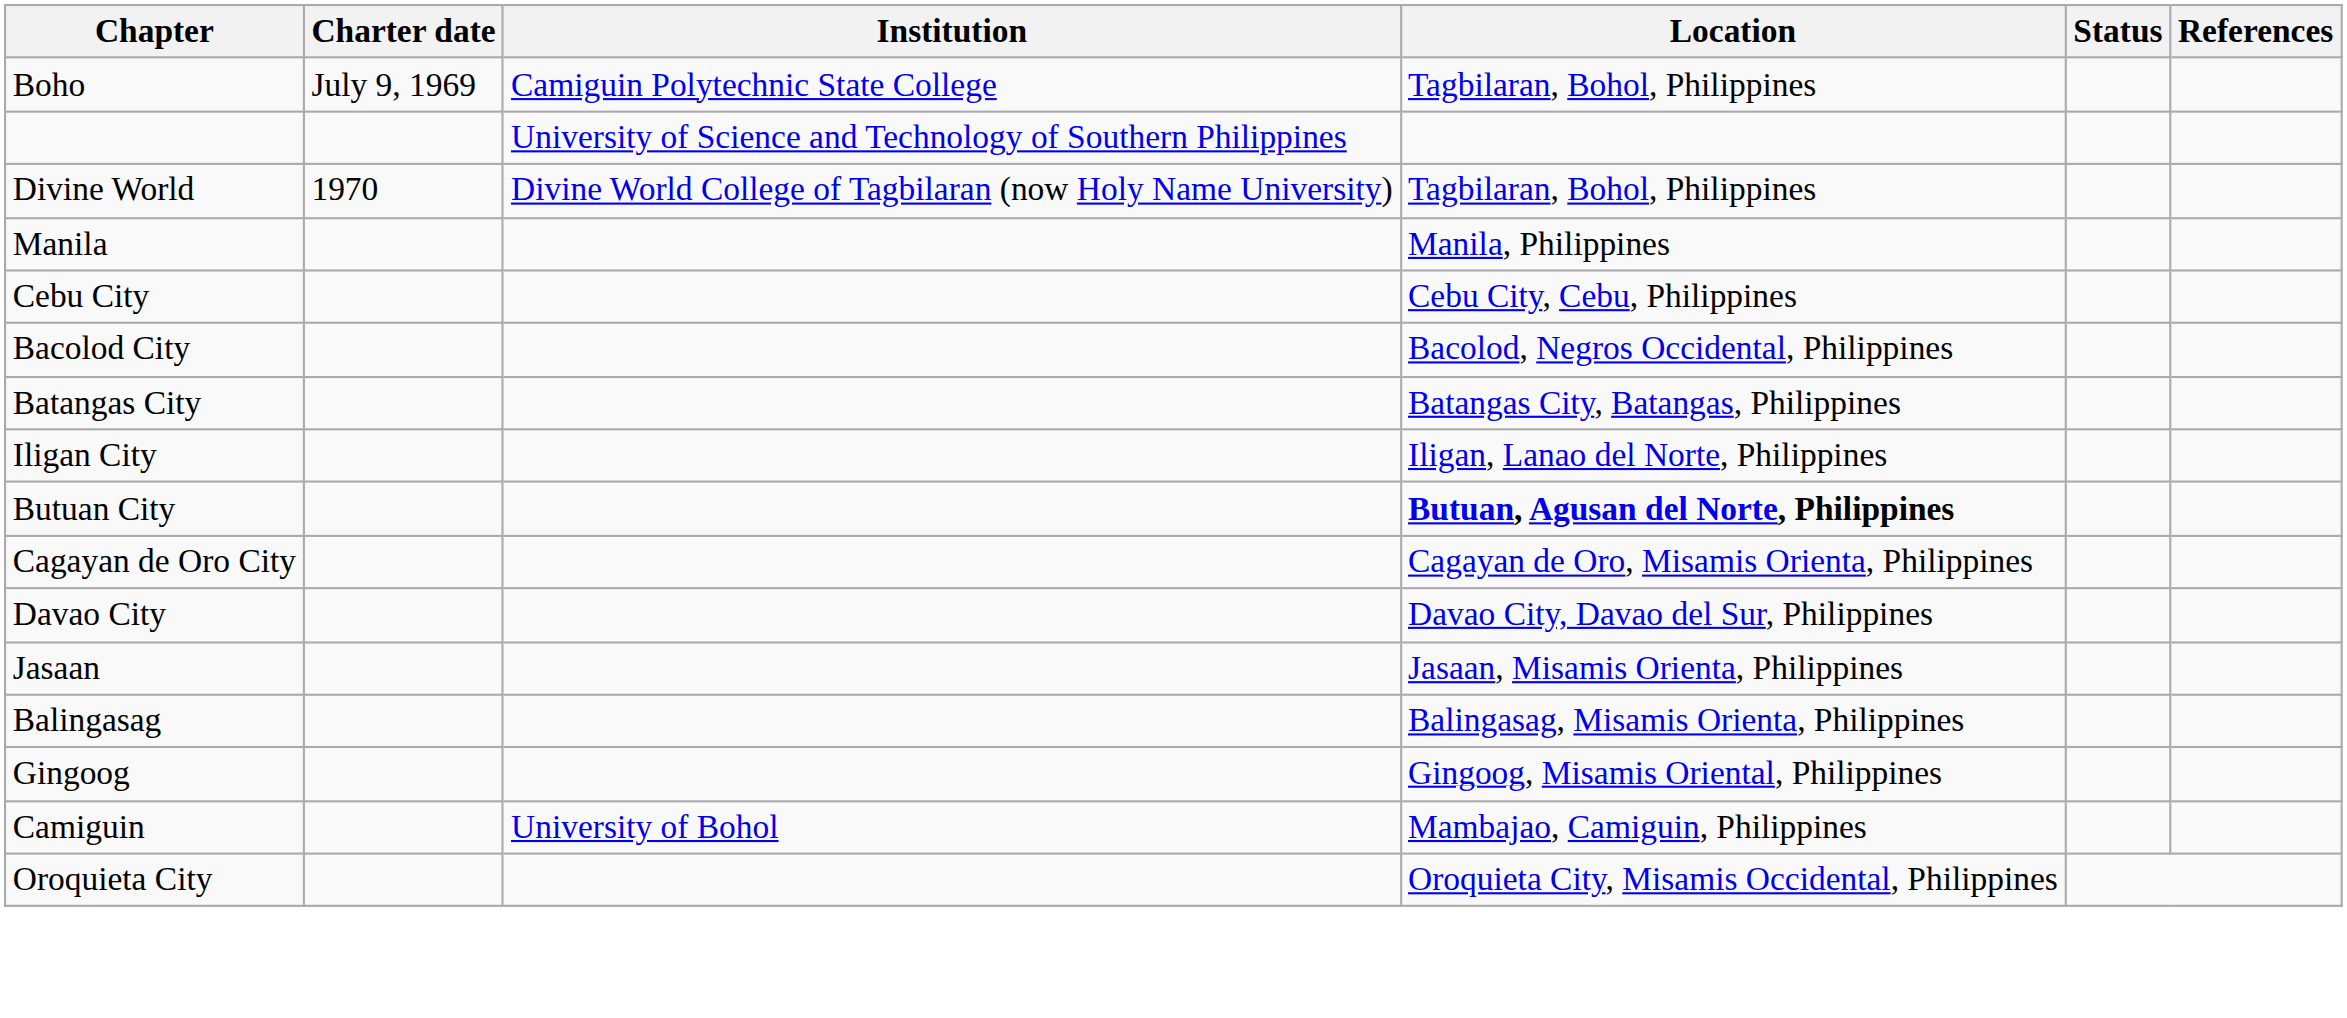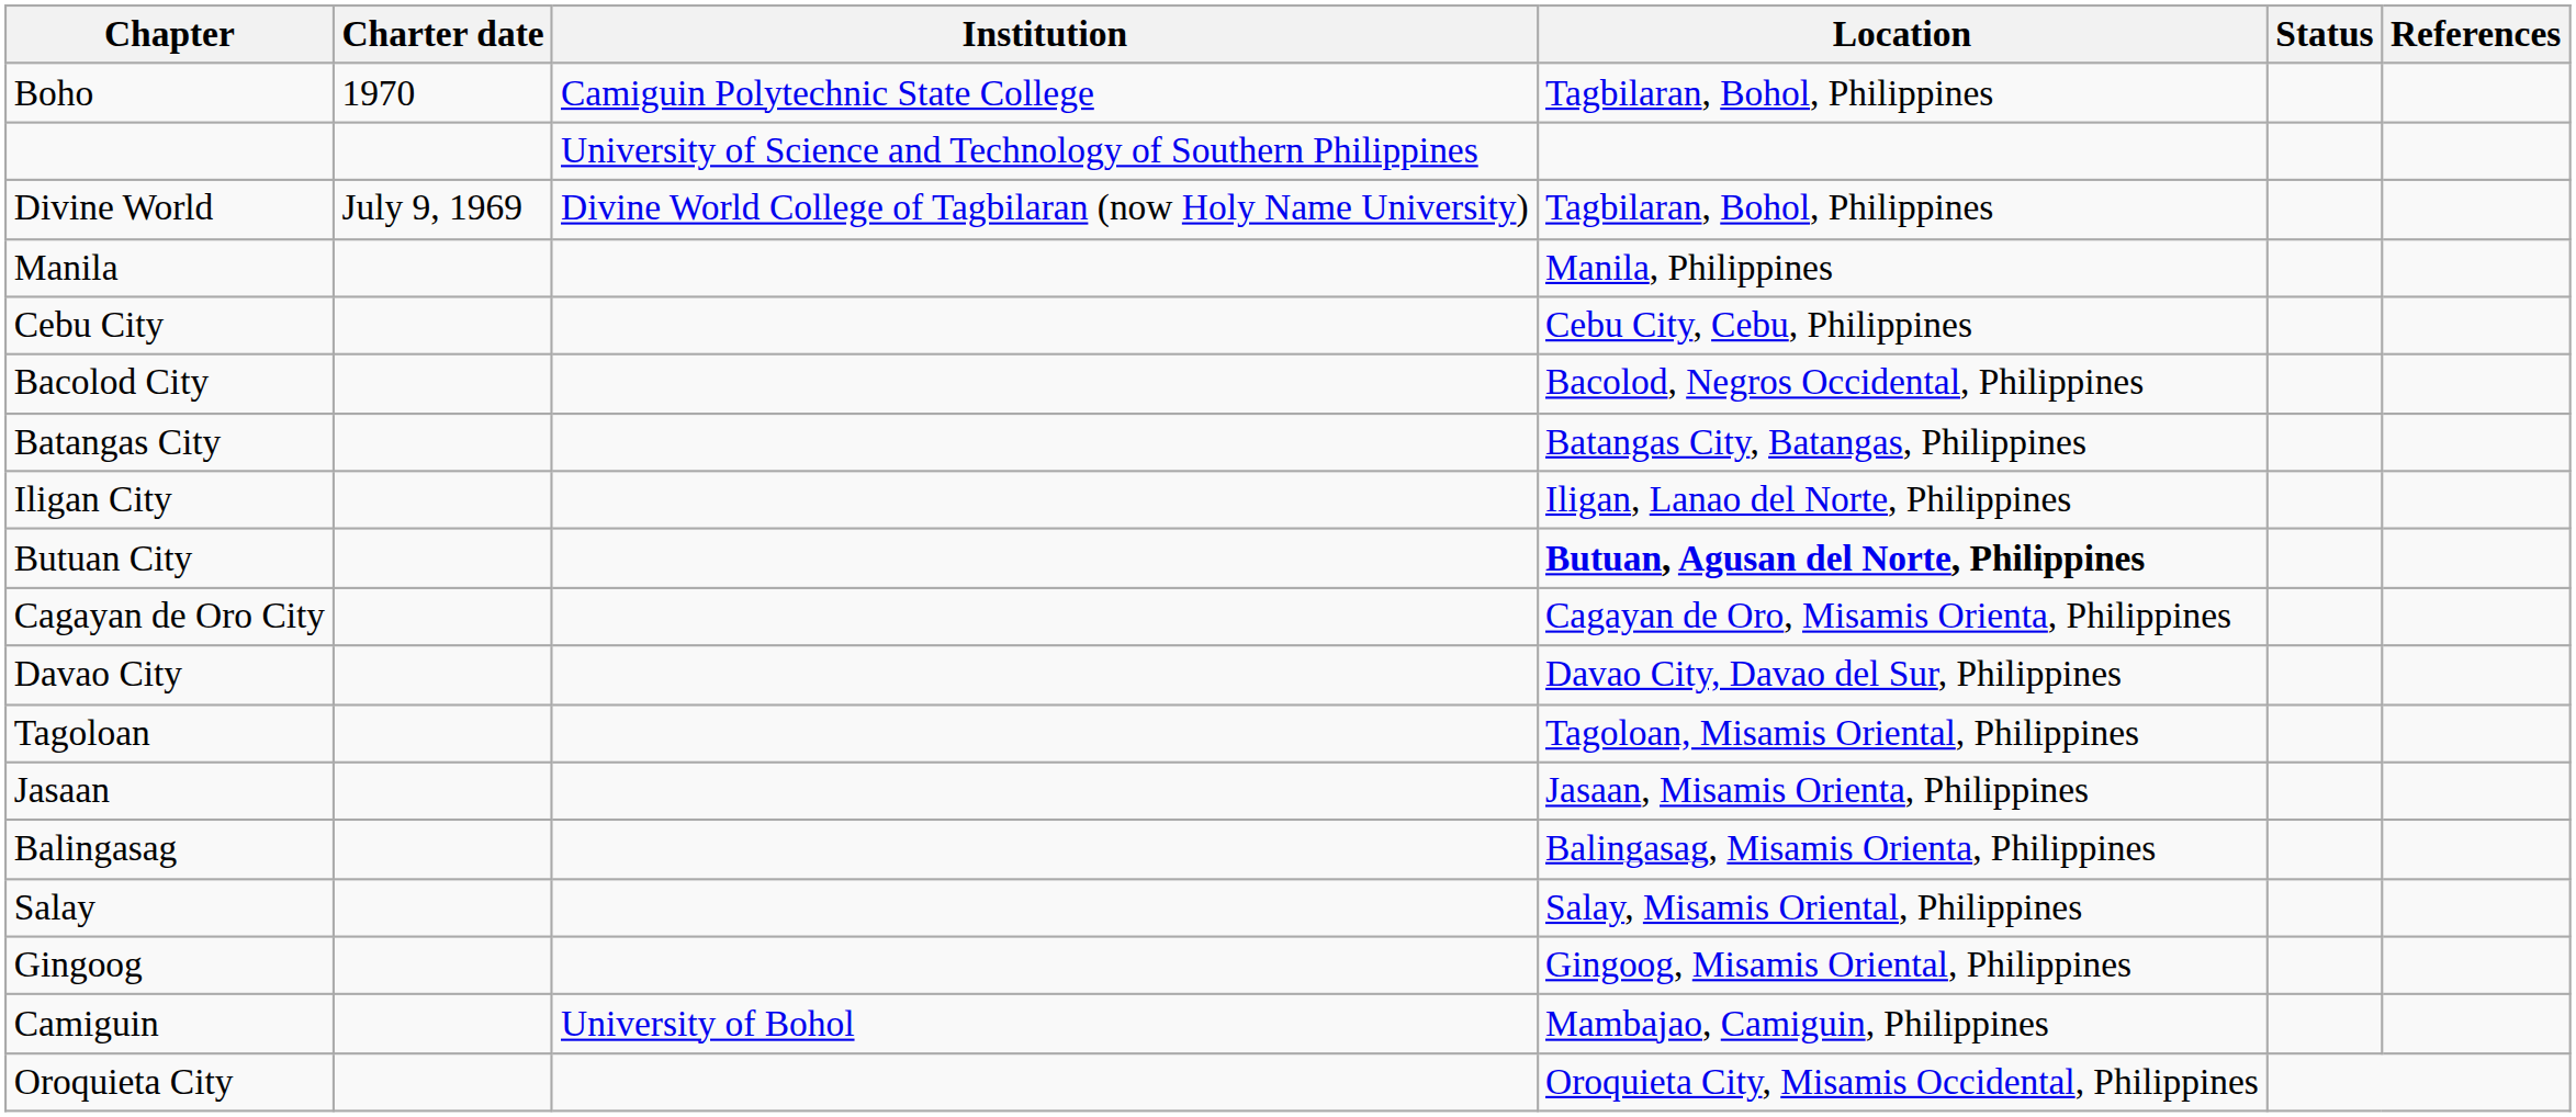Boho | Charter date: July 9, 1969 -> 1970
Divine World | Charter date: 1970 -> July 9, 1969
+ row: Tagoloan | Tagoloan, Misamis Oriental, Philippines
+ row: Salay | Salay, Misamis Oriental, Philippines
